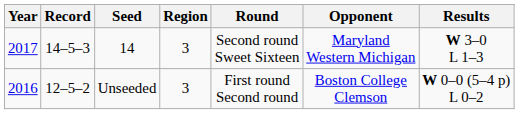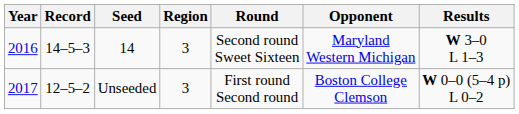14 | Year: 2017 -> 2016
Unseeded | Year: 2016 -> 2017
